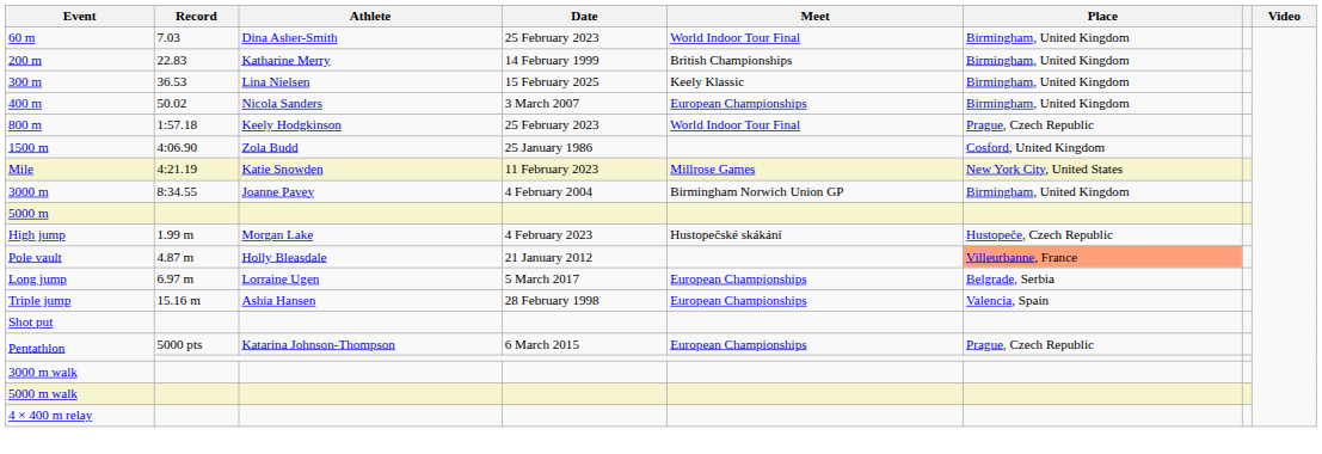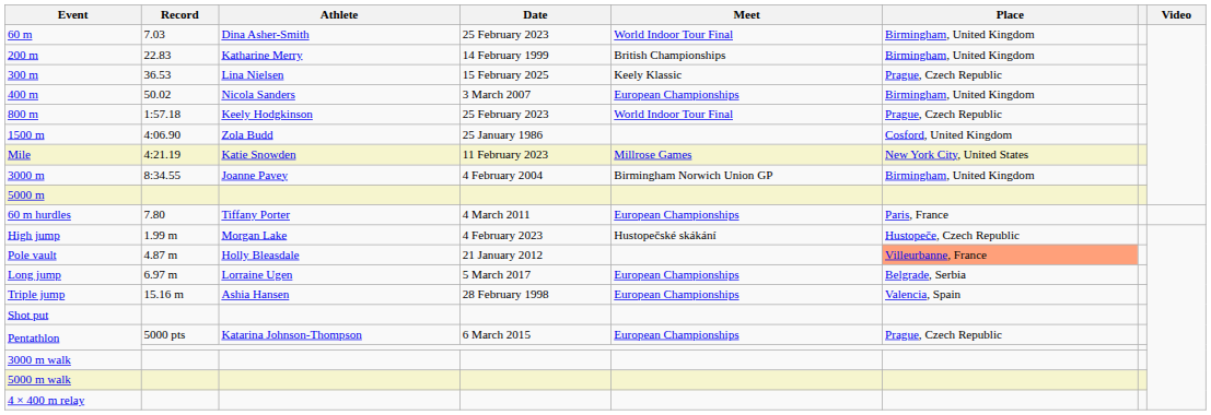300 m | Place: Birmingham, United Kingdom -> Prague, Czech Republic
+ row: 60 m hurdles | 7.80 | Tiffany Porter | 4 March 2011 | European Championships | Paris, France
